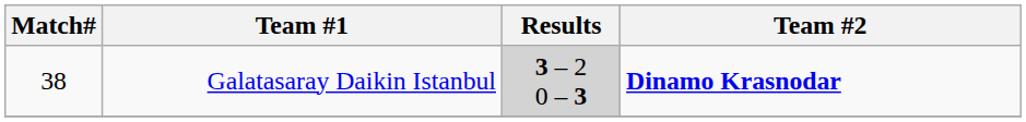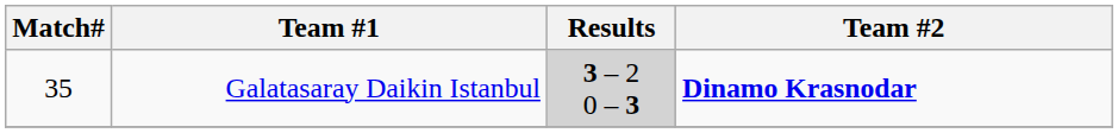Galatasaray Daikin Istanbul | Match#: 38 -> 35
